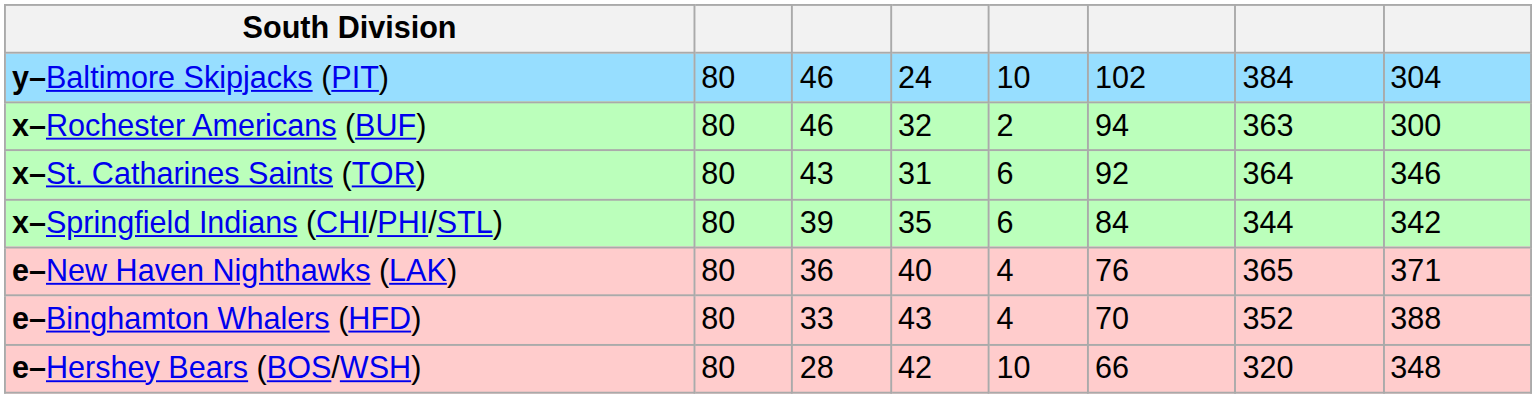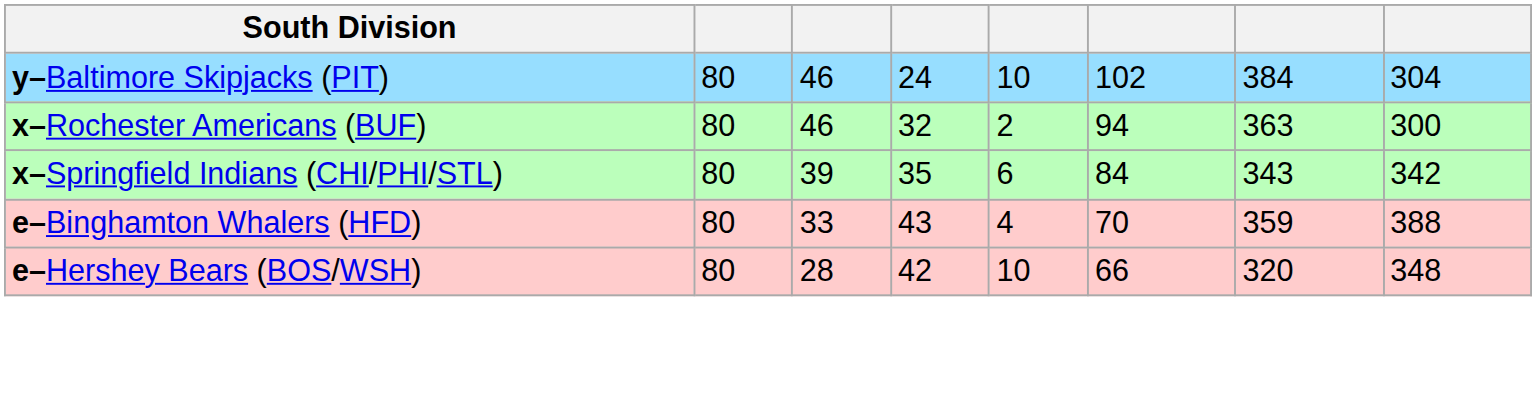- row: x–St. Catharines Saints (TOR) | 80 | 43 | 31 | 6 | 92 | 364 | 346
x–Springfield Indians (CHI/PHI/STL) | column 7: 344 -> 343
- row: e–New Haven Nighthawks (LAK) | 80 | 36 | 40 | 4 | 76 | 365 | 371
e–Binghamton Whalers (HFD) | column 7: 352 -> 359
